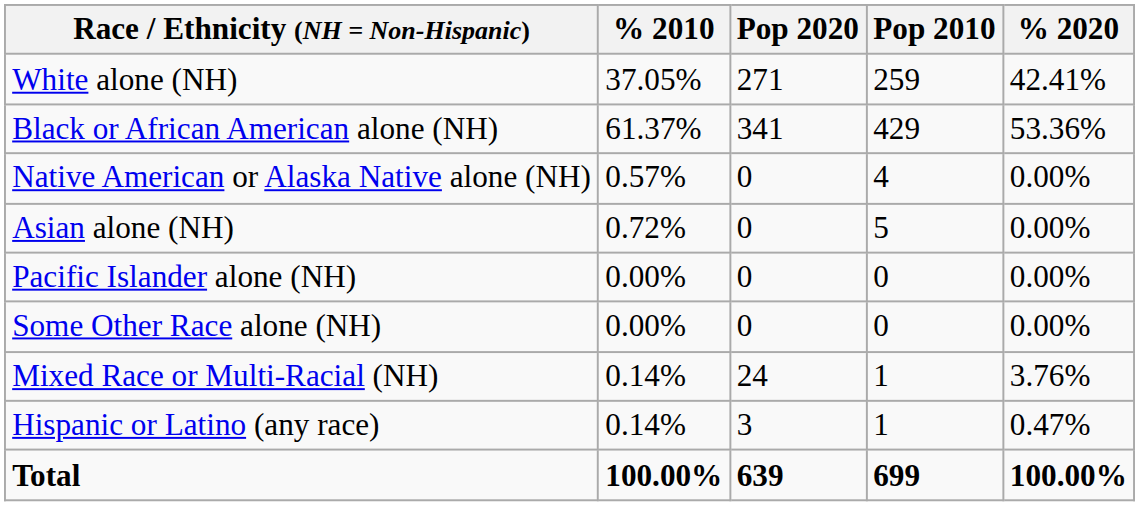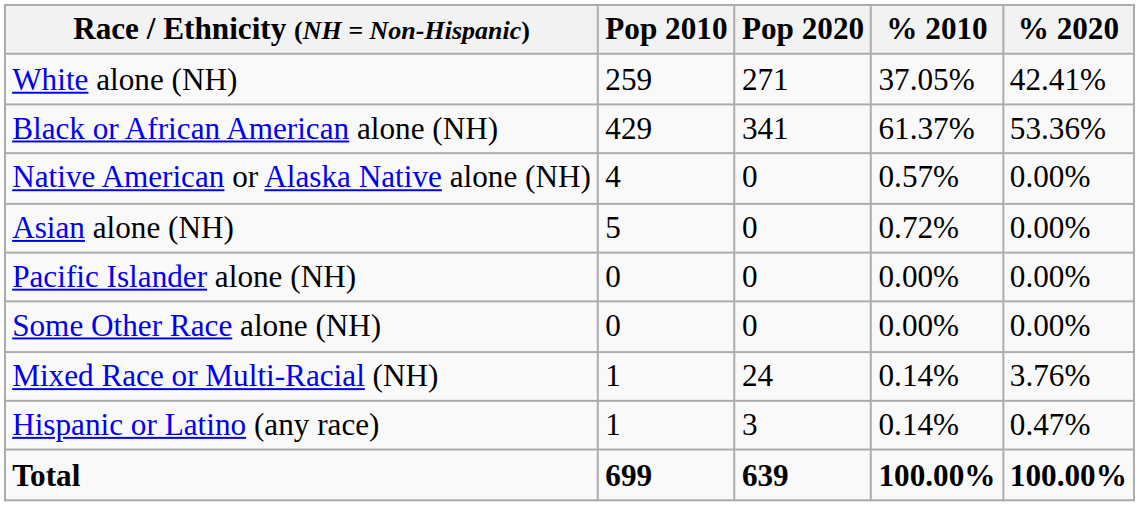columns swapped: Pop 2010 <-> % 2010
